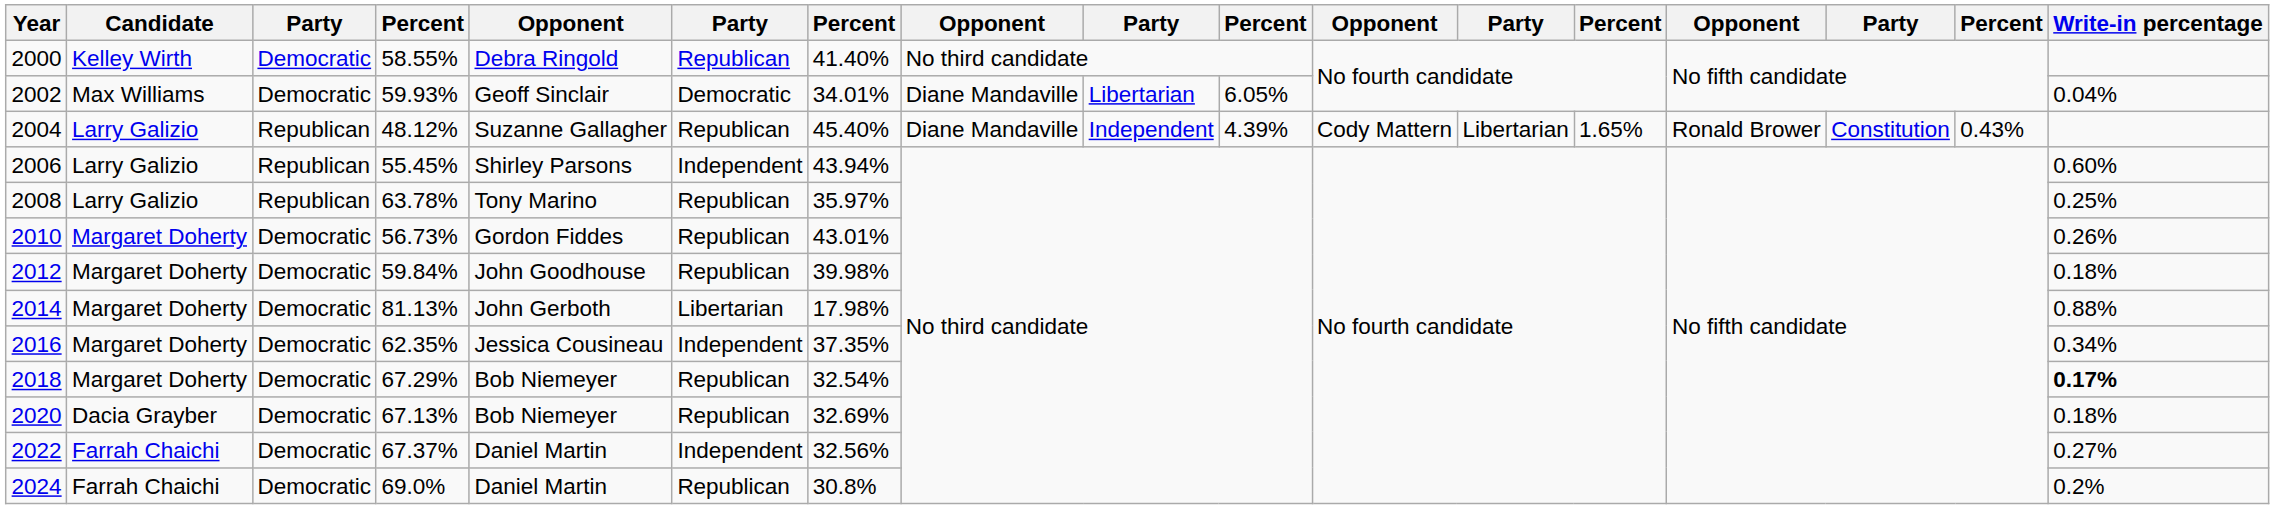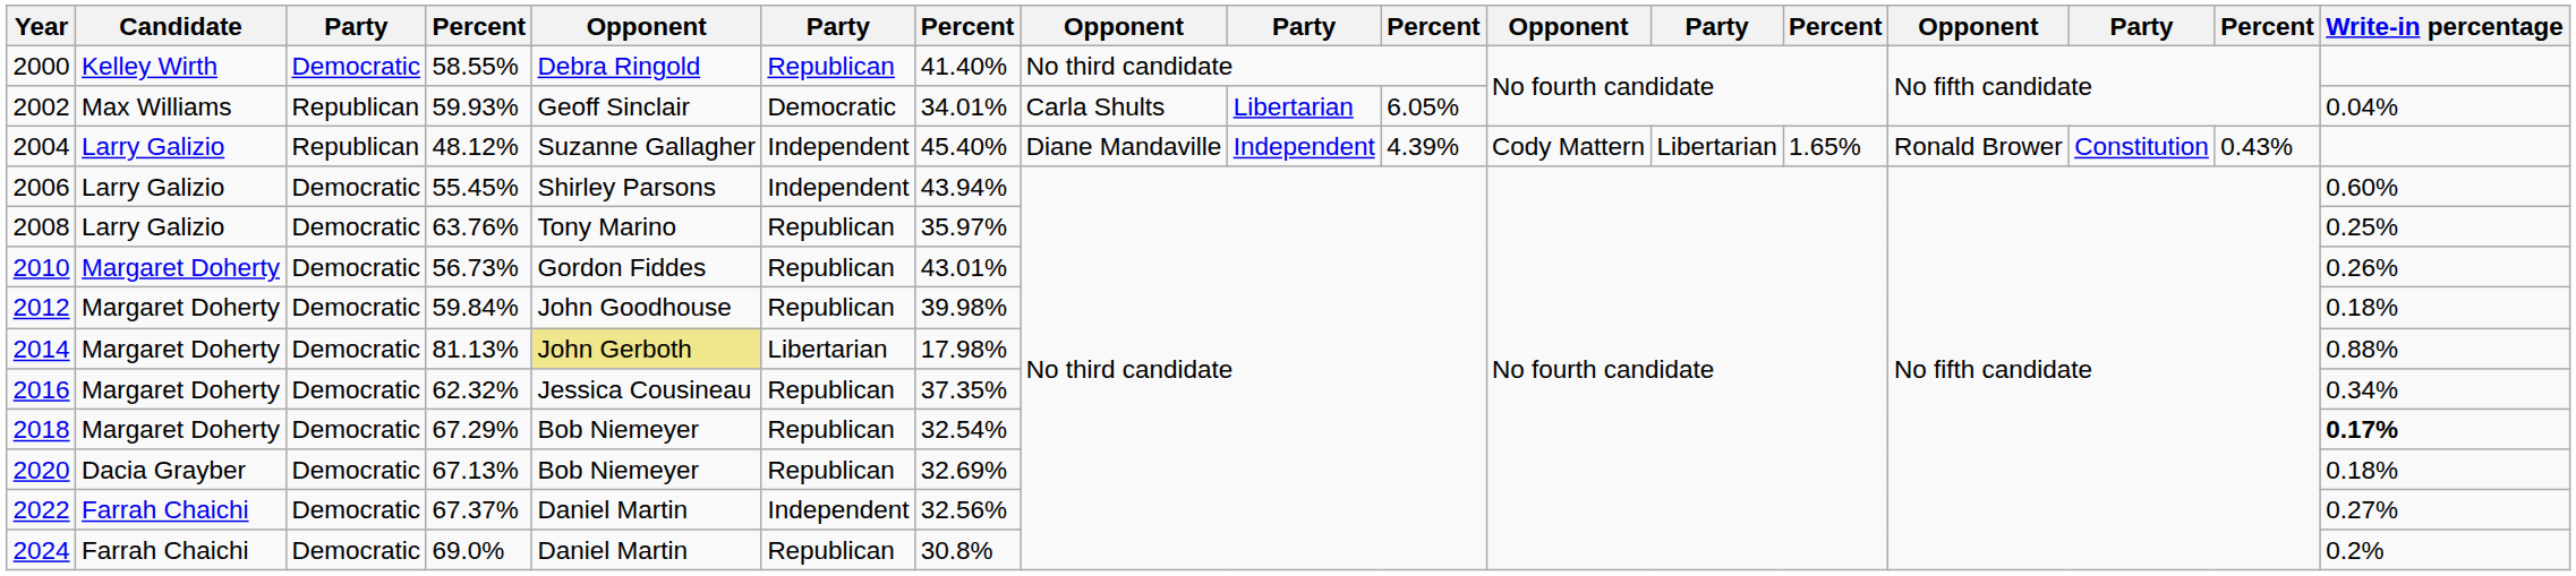2002 | column 3: Democratic -> Republican
2002 | column 8: Diane Mandaville -> Carla Shults
2004 | column 6: Republican -> Independent
2006 | column 3: Republican -> Democratic
2008 | column 3: Republican -> Democratic
2008 | column 4: 63.78% -> 63.76%
2014 | column 5: no background -> khaki background
2016 | column 4: 62.35% -> 62.32%
2016 | column 6: Independent -> Republican
